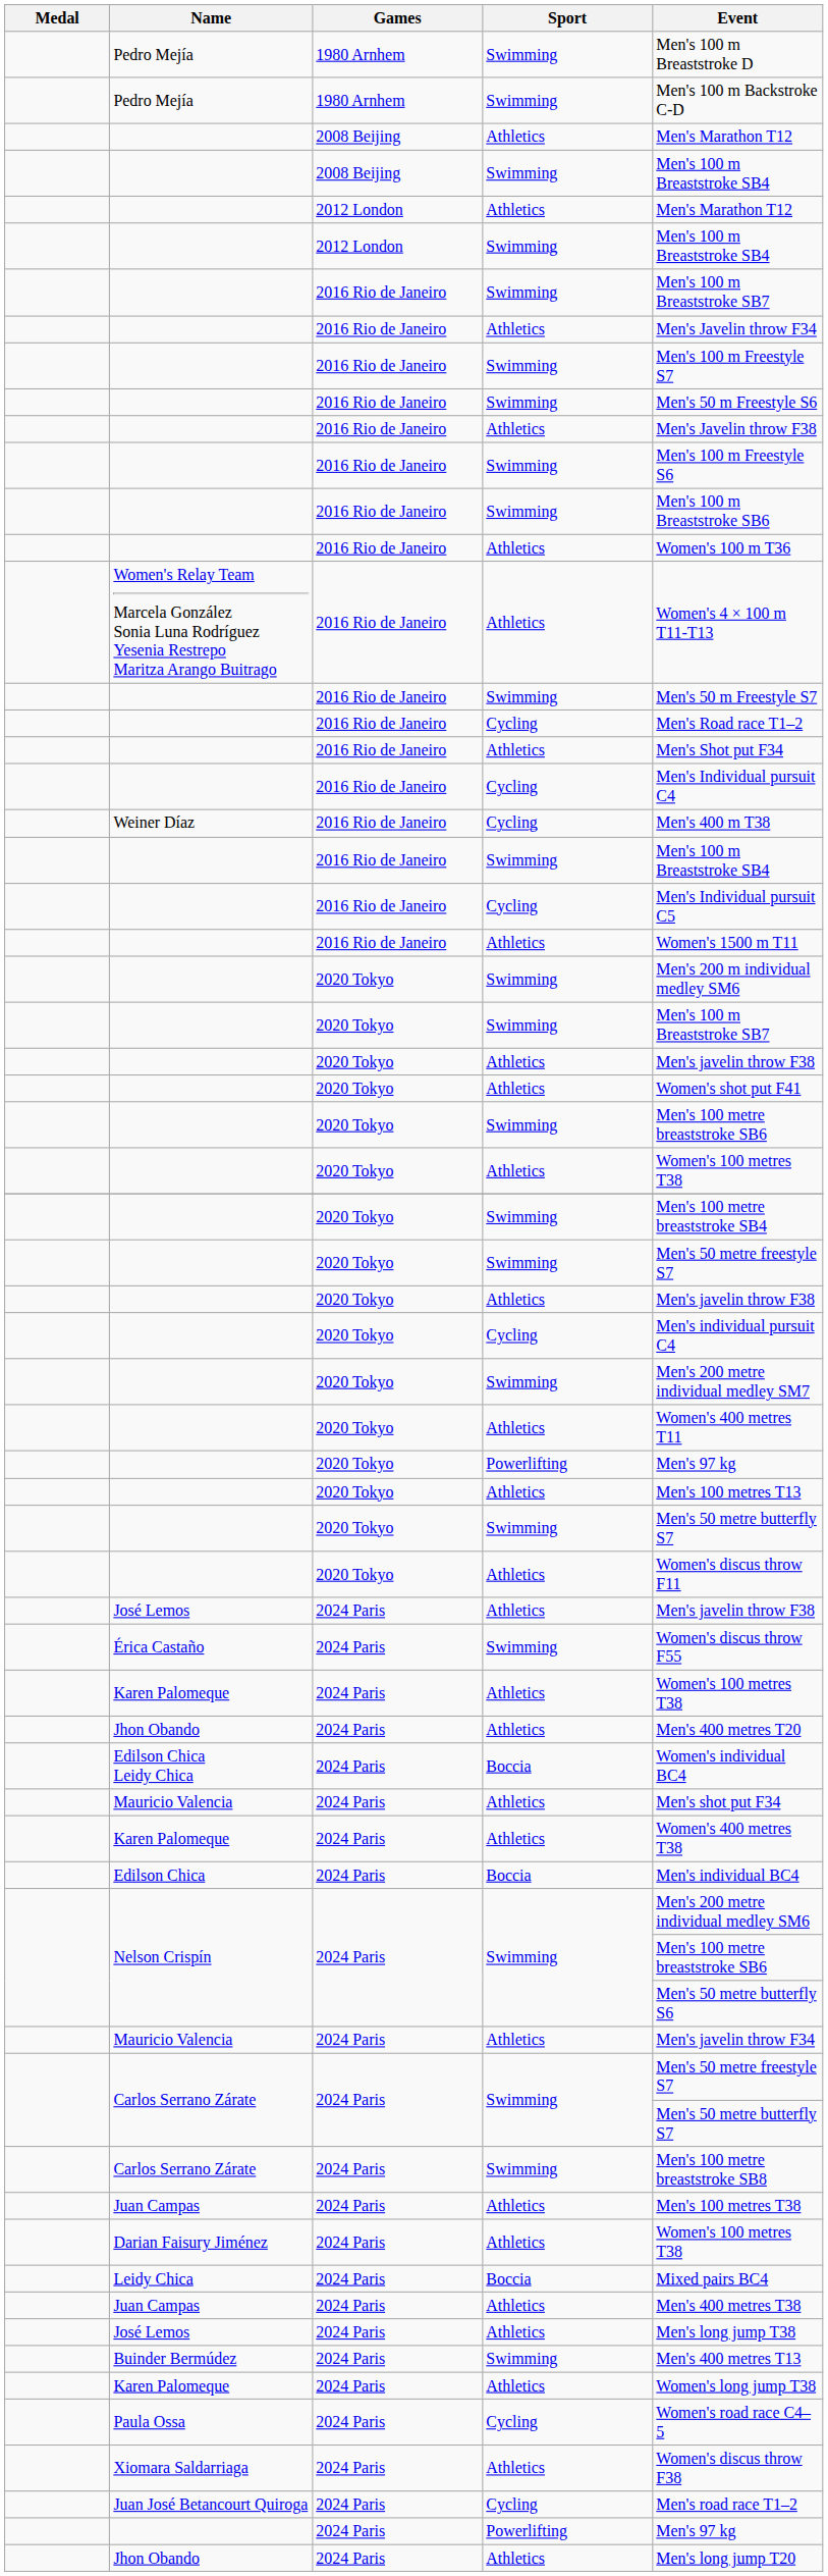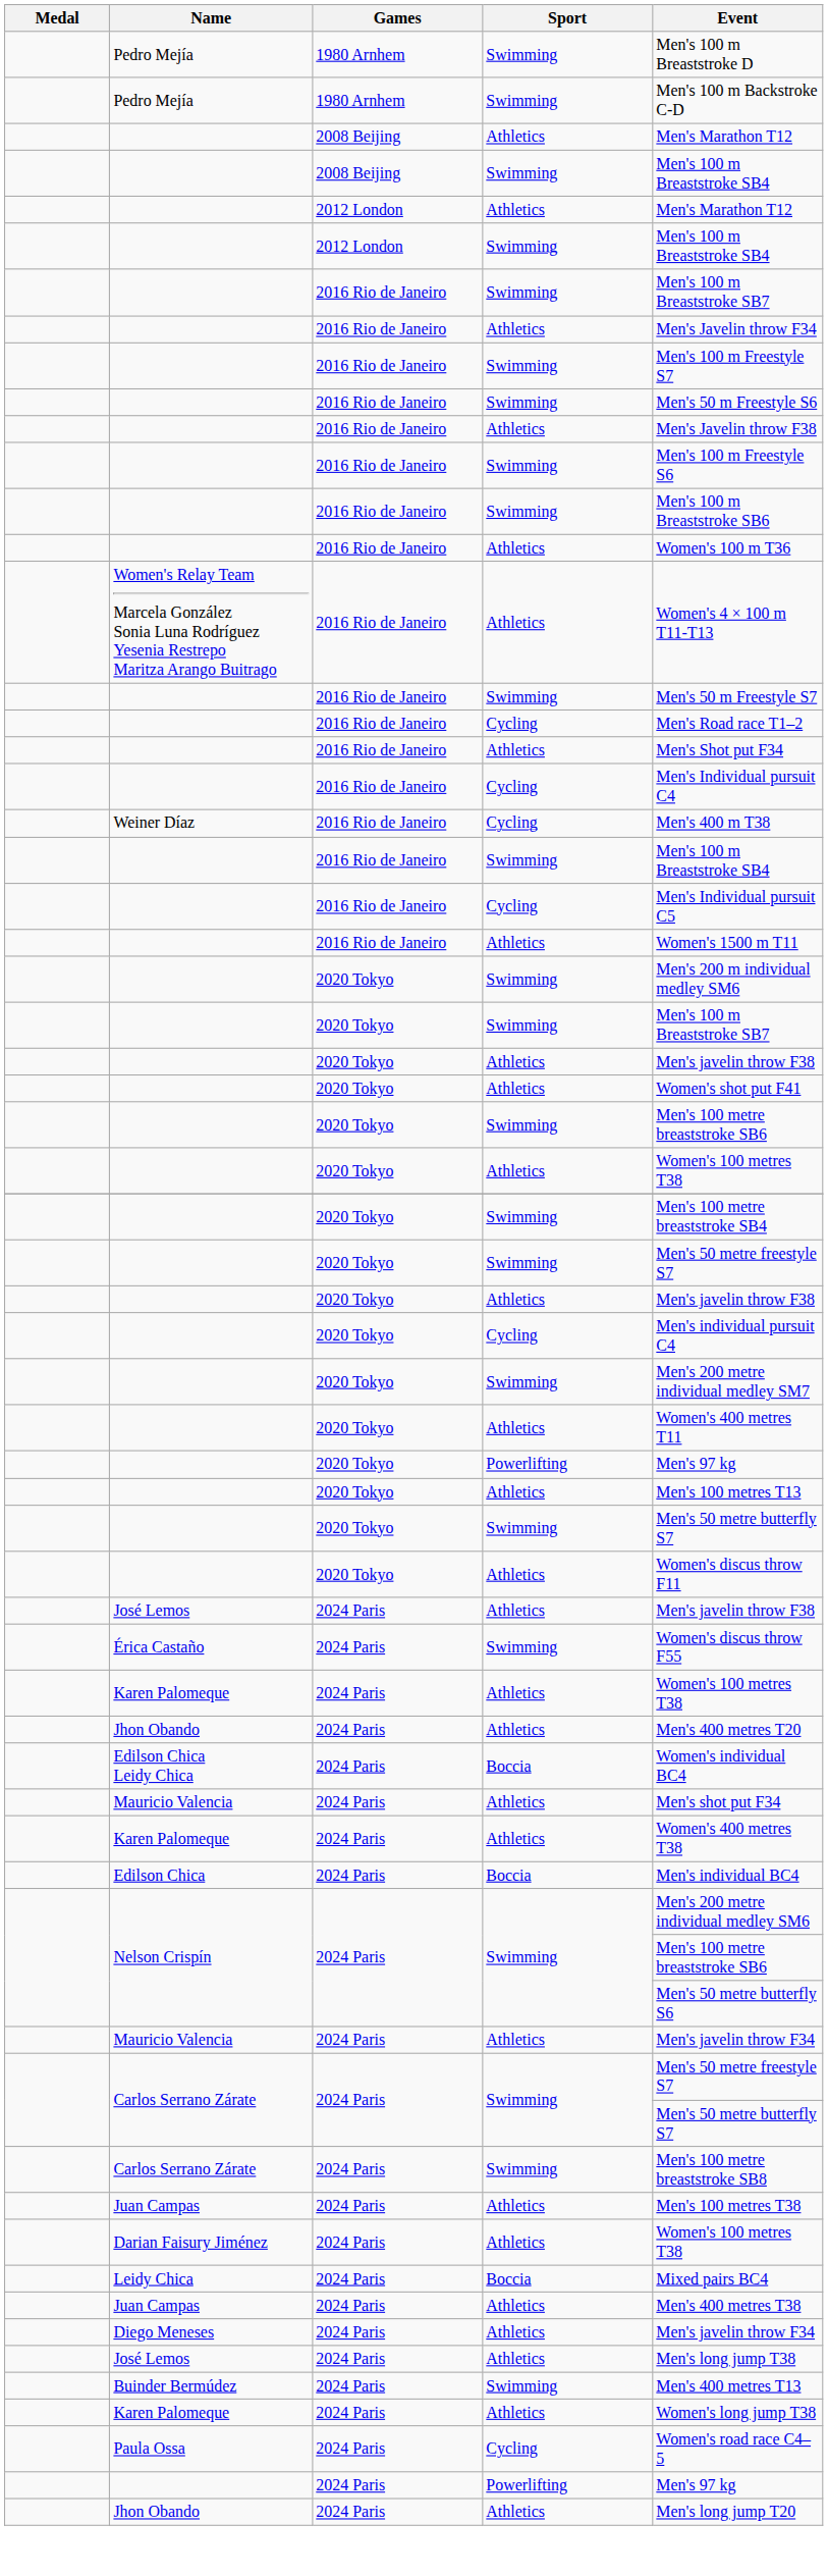+ row: Diego Meneses | 2024 Paris | Athletics | Men's javelin throw F34
- row: Xiomara Saldarriaga | 2024 Paris | Athletics | Women's discus throw F38
- row: Juan José Betancourt Quiroga | 2024 Paris | Cycling | Men's road race T1–2
